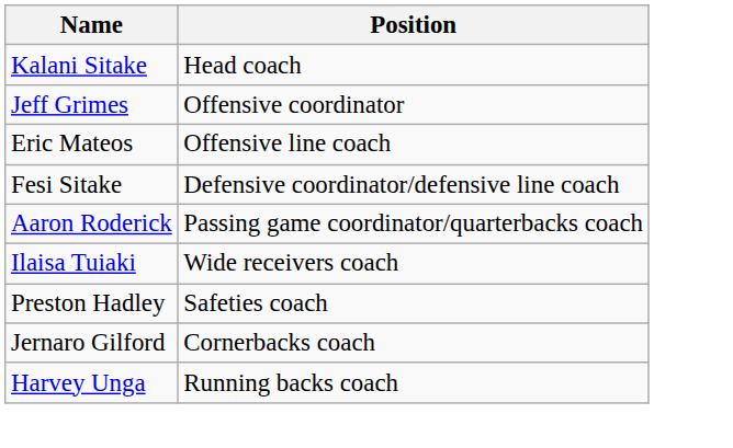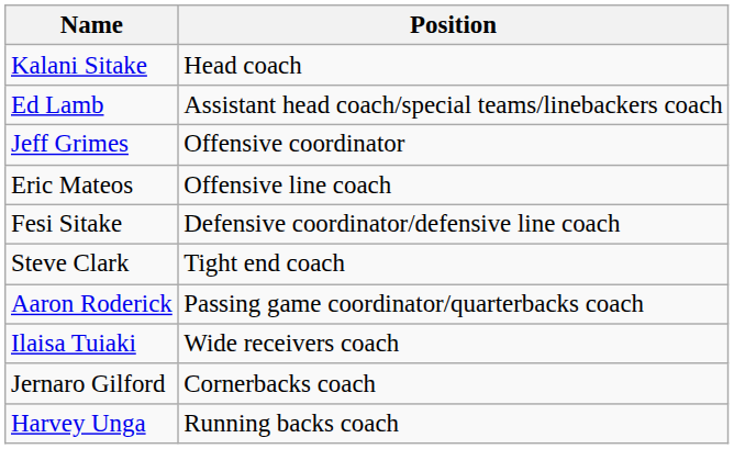+ row: Ed Lamb | Assistant head coach/special teams/linebackers coach
+ row: Steve Clark | Tight end coach
- row: Preston Hadley | Safeties coach
